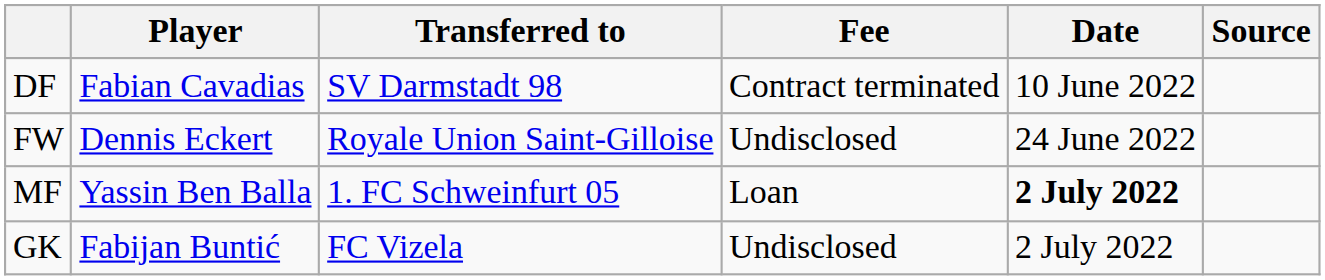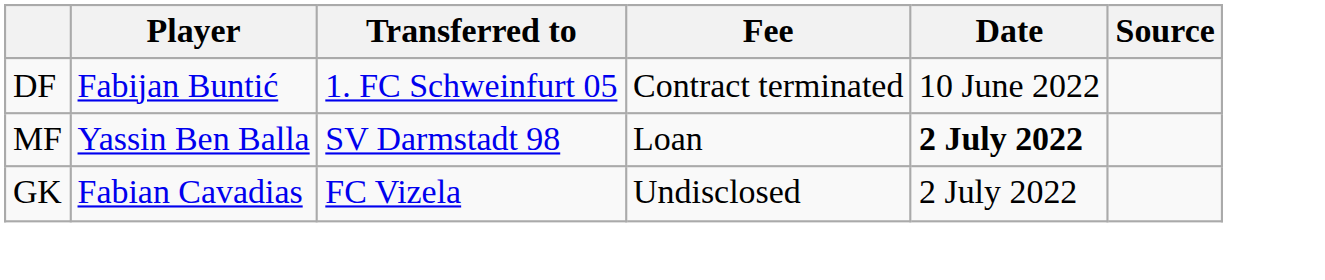DF | Player: Fabian Cavadias -> Fabijan Buntić
DF | Transferred to: SV Darmstadt 98 -> 1. FC Schweinfurt 05
- row: FW | Dennis Eckert | Royale Union Saint-Gilloise | Undisclosed | 24 June 2022
MF | Transferred to: 1. FC Schweinfurt 05 -> SV Darmstadt 98
GK | Player: Fabijan Buntić -> Fabian Cavadias
